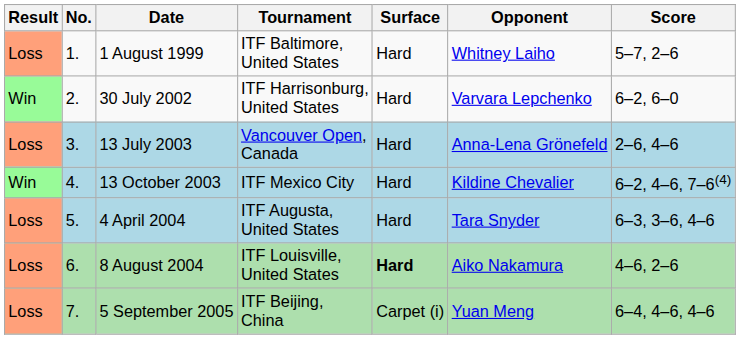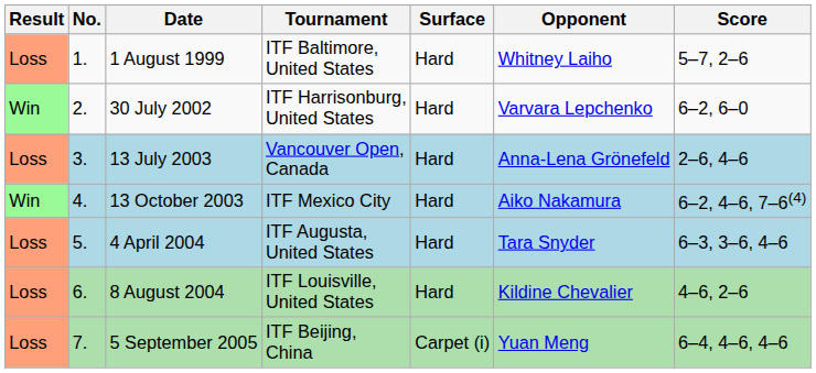13 October 2003 | Opponent: Kildine Chevalier -> Aiko Nakamura
8 August 2004 | Surface: bold -> normal
8 August 2004 | Opponent: Aiko Nakamura -> Kildine Chevalier
